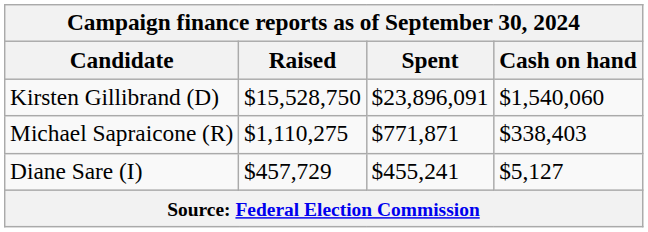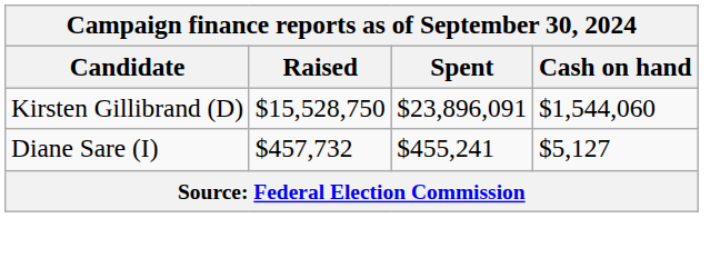Kirsten Gillibrand (D) | Cash on hand: $1,540,060 -> $1,544,060
- row: Michael Sapraicone (R) | $1,110,275 | $771,871 | $338,403
Diane Sare (I) | Raised: $457,729 -> $457,732
